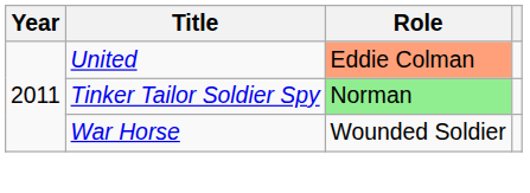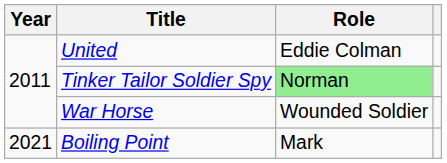United | Role: lightsalmon background -> no background
+ row: 2021 | Boiling Point | Mark
